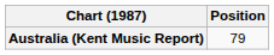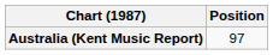Australia (Kent Music Report) | Position: 79 -> 97
